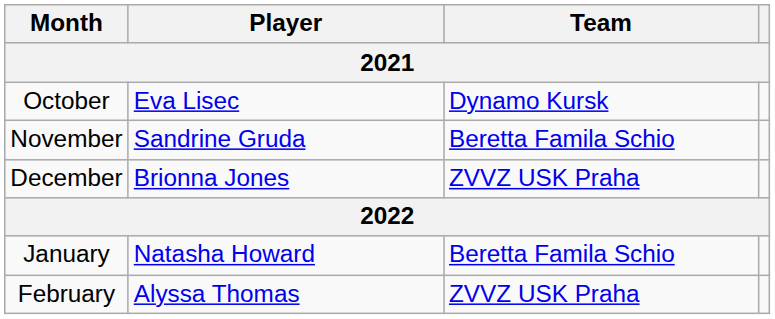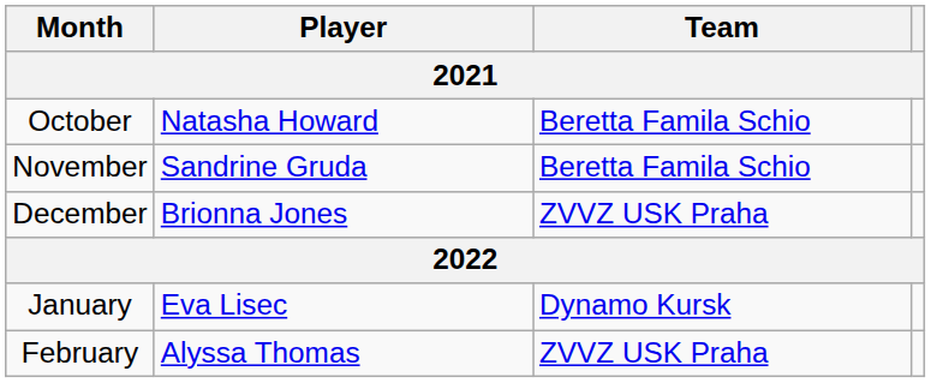October | Player: Eva Lisec -> Natasha Howard
October | Team: Dynamo Kursk -> Beretta Famila Schio
January | Player: Natasha Howard -> Eva Lisec
January | Team: Beretta Famila Schio -> Dynamo Kursk
